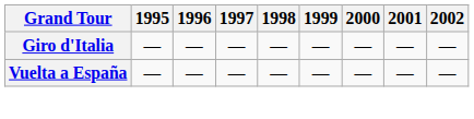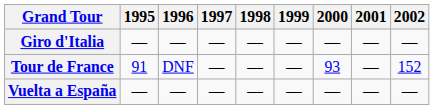+ row: Tour de France | 91 | DNF | — | — | — | 93 | — | 152
